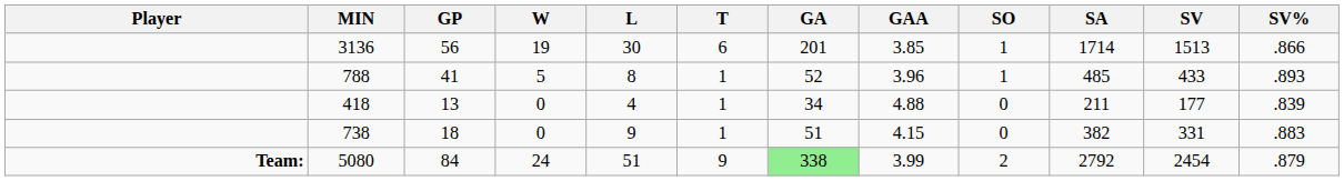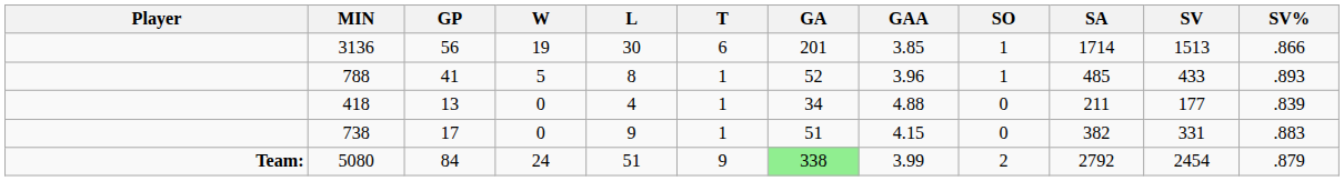738 | GP: 18 -> 17
